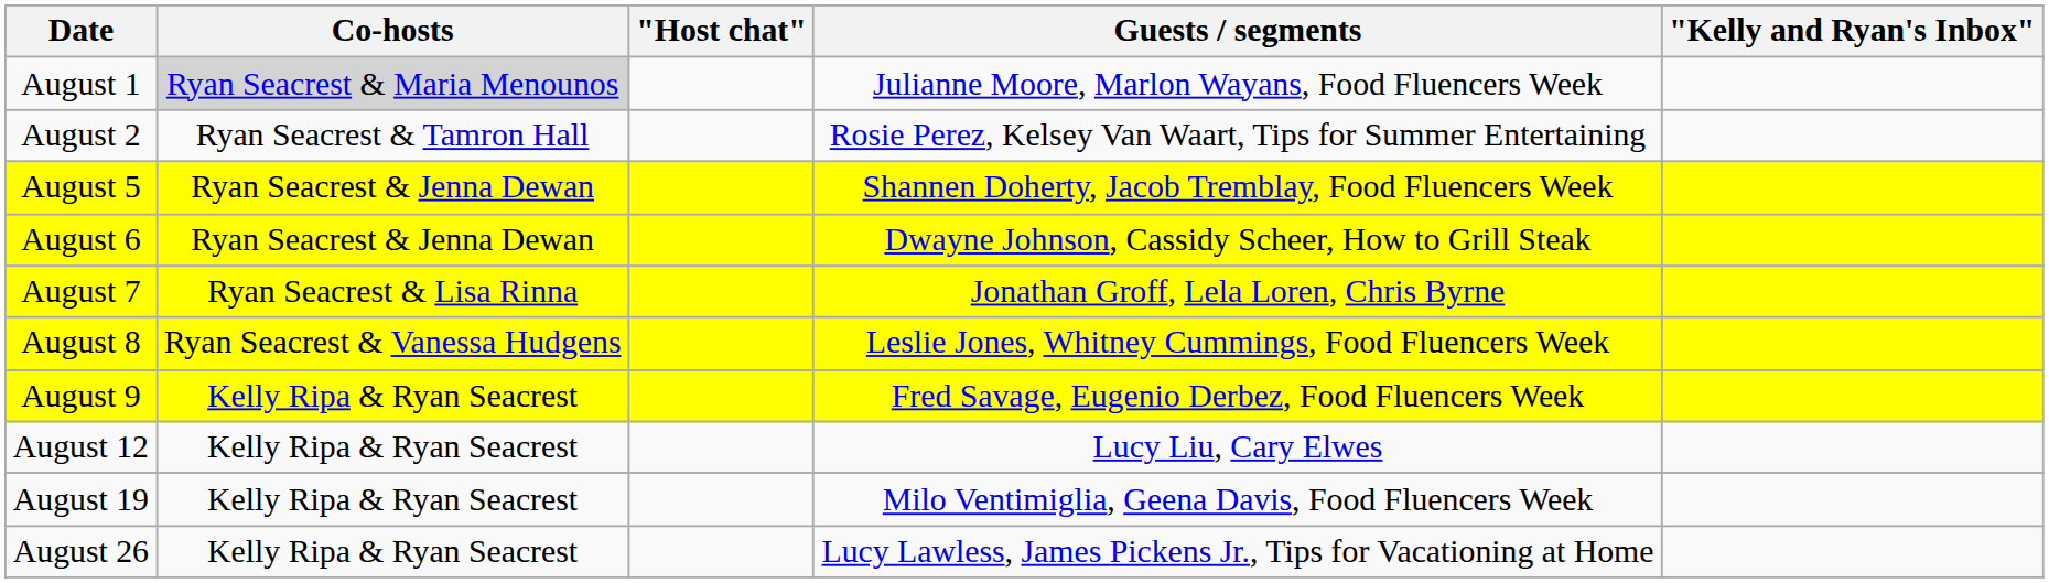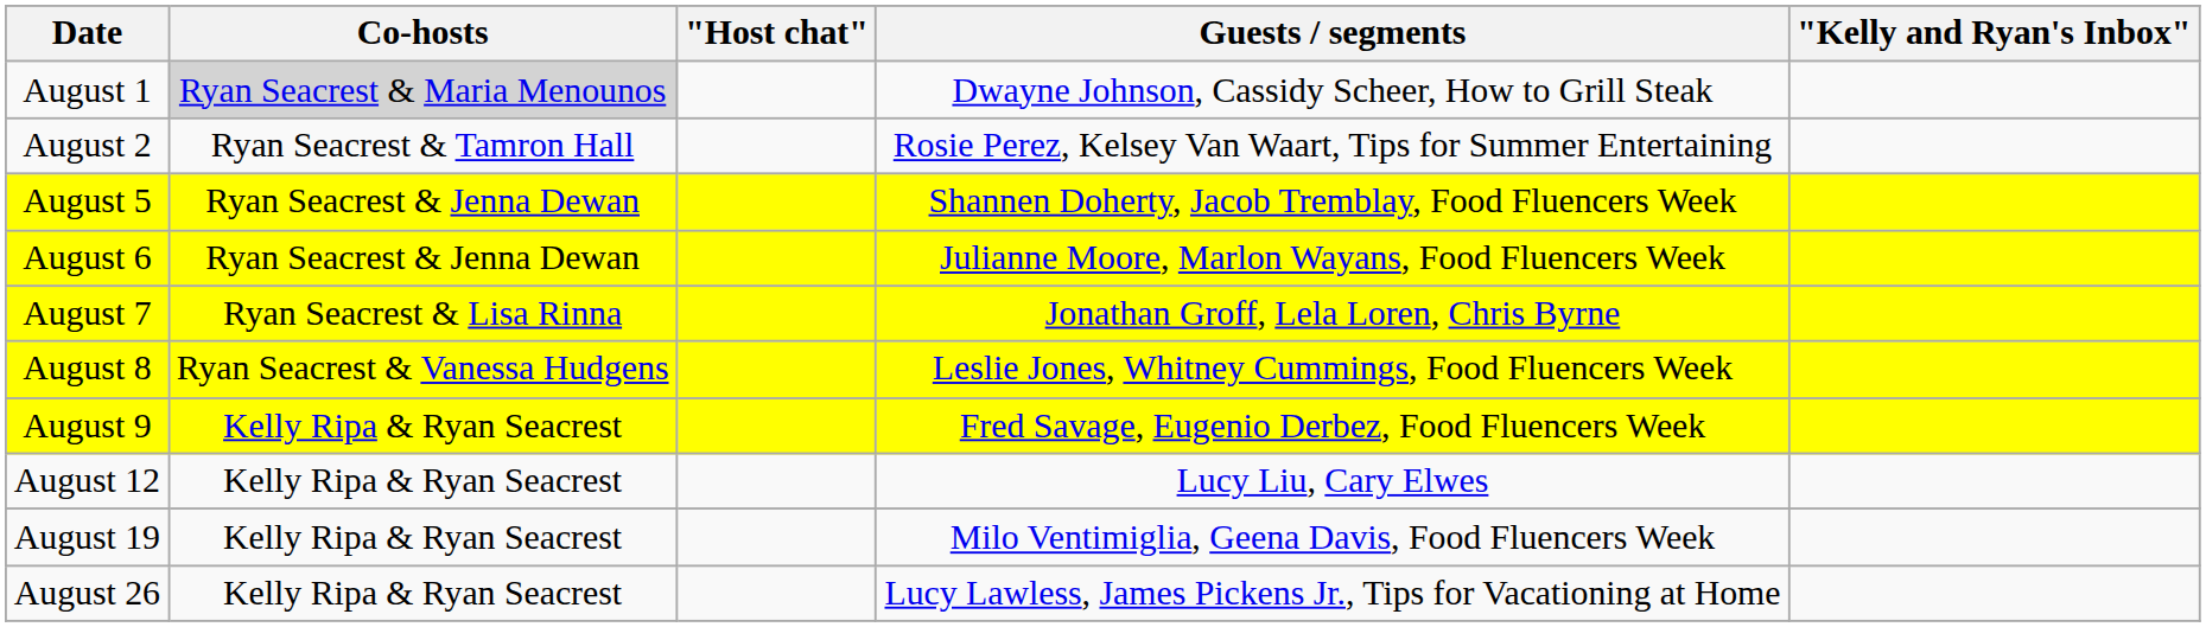August 1 | Guests / segments: Julianne Moore, Marlon Wayans, Food Fluencers Week -> Dwayne Johnson, Cassidy Scheer, How to Grill Steak
August 6 | Guests / segments: Dwayne Johnson, Cassidy Scheer, How to Grill Steak -> Julianne Moore, Marlon Wayans, Food Fluencers Week
